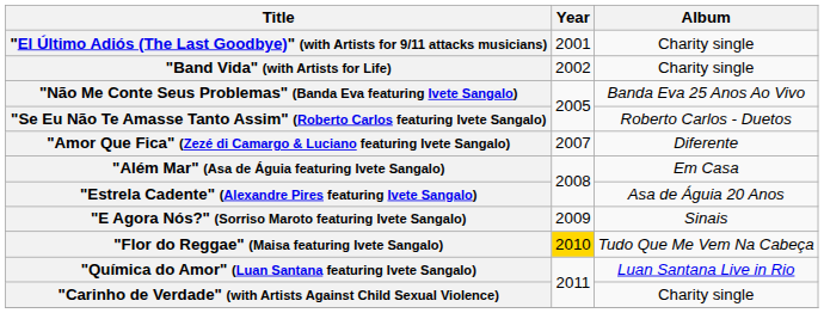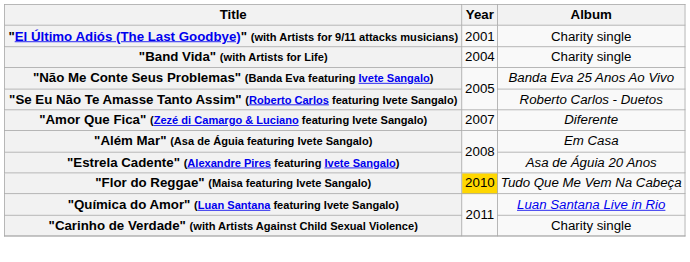"Band Vida" (with Artists for Life) | Year: 2002 -> 2004
- row: "E Agora Nós?" (Sorriso Maroto featuring Ivete Sangalo) | 2009 | Sinais
